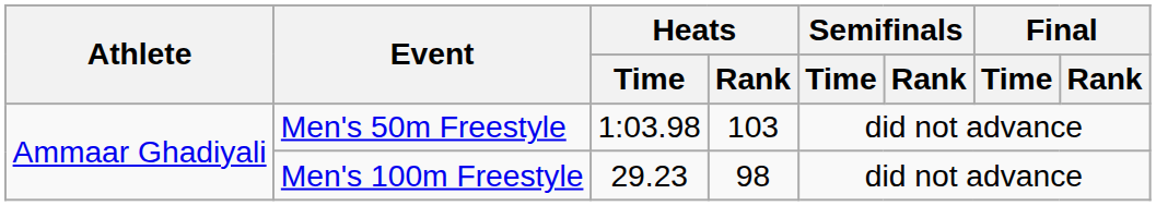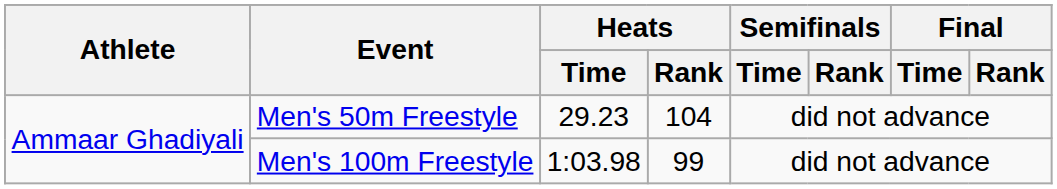Men's 50m Freestyle | Heats / Time: 1:03.98 -> 29.23
Men's 50m Freestyle | Heats / Rank: 103 -> 104
Men's 100m Freestyle | Heats / Time: 29.23 -> 1:03.98
Men's 100m Freestyle | Heats / Rank: 98 -> 99
